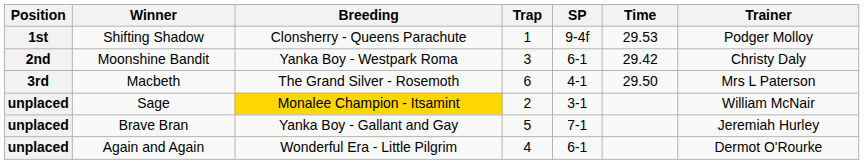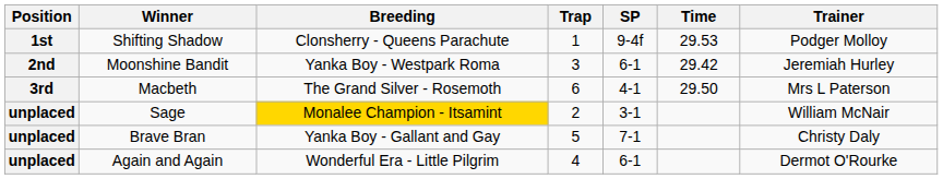Moonshine Bandit | Trainer: Christy Daly -> Jeremiah Hurley
Brave Bran | Trainer: Jeremiah Hurley -> Christy Daly
